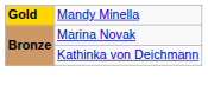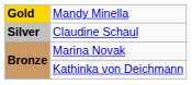+ row: Silver | Claudine Schaul
